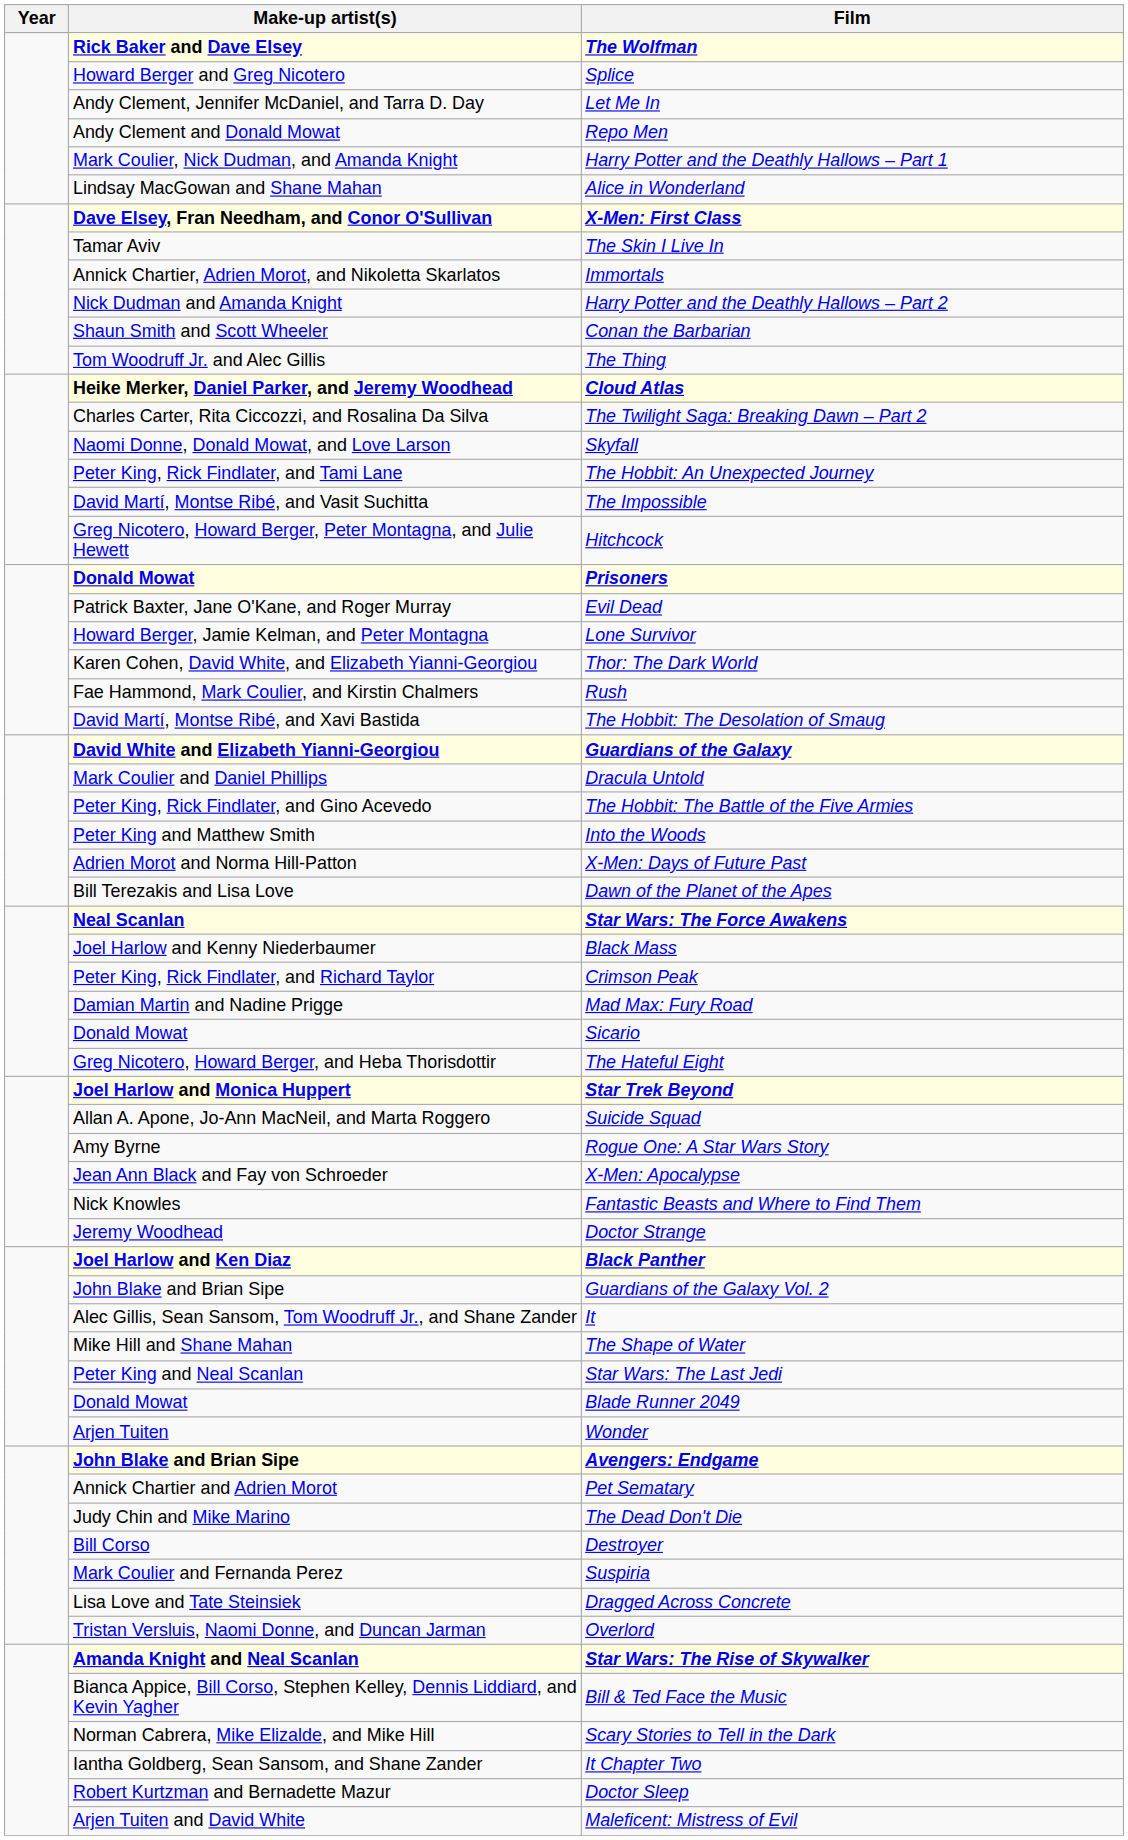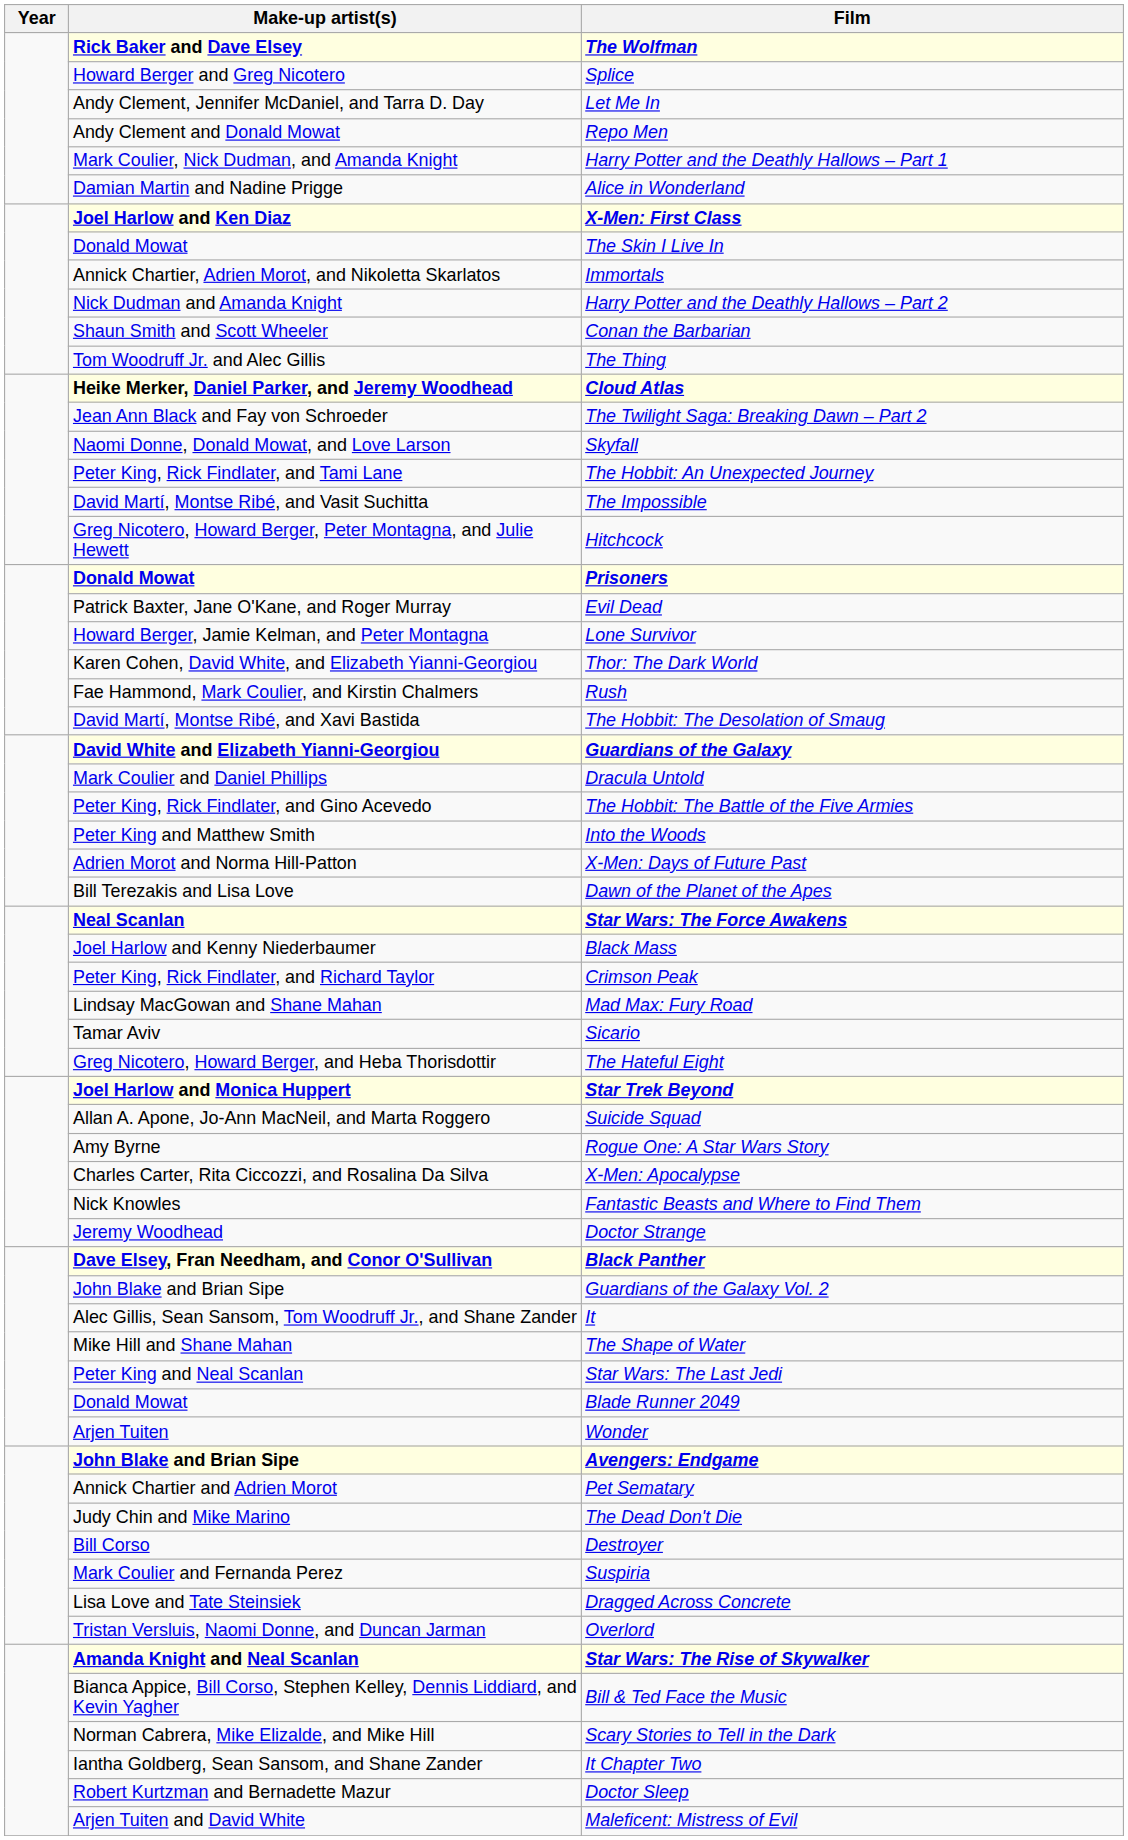Alice in Wonderland | Make-up artist(s): Lindsay MacGowan and Shane Mahan -> Damian Martin and Nadine Prigge
X-Men: First Class | Make-up artist(s): Dave Elsey, Fran Needham, and Conor O'Sullivan -> Joel Harlow and Ken Diaz
The Skin I Live In | Make-up artist(s): Tamar Aviv -> Donald Mowat
The Twilight Saga: Breaking Dawn – Part 2 | Make-up artist(s): Charles Carter, Rita Ciccozzi, and Rosalina Da Silva -> Jean Ann Black and Fay von Schroeder
Mad Max: Fury Road | Make-up artist(s): Damian Martin and Nadine Prigge -> Lindsay MacGowan and Shane Mahan
Sicario | Make-up artist(s): Donald Mowat -> Tamar Aviv
X-Men: Apocalypse | Make-up artist(s): Jean Ann Black and Fay von Schroeder -> Charles Carter, Rita Ciccozzi, and Rosalina Da Silva
Black Panther | Make-up artist(s): Joel Harlow and Ken Diaz -> Dave Elsey, Fran Needham, and Conor O'Sullivan
